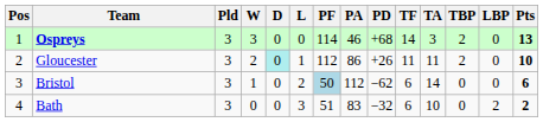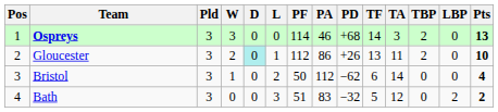Gloucester | TF: 11 -> 13
Bristol | PF: lightblue background -> no background
Bristol | Pts: 6 -> 4
Bath | TF: 6 -> 5
Bath | TA: 10 -> 12
